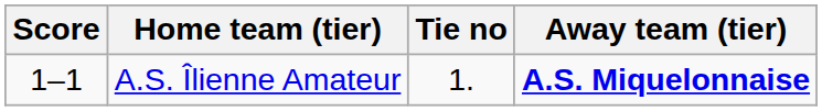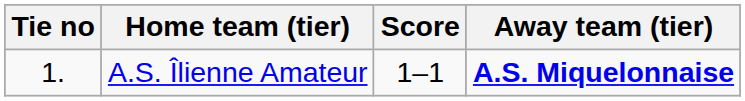columns swapped: Tie no <-> Score
